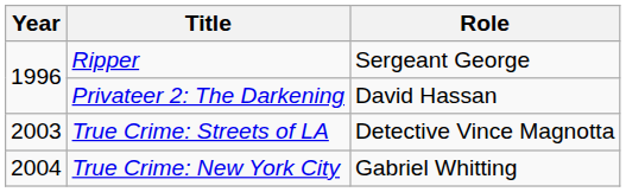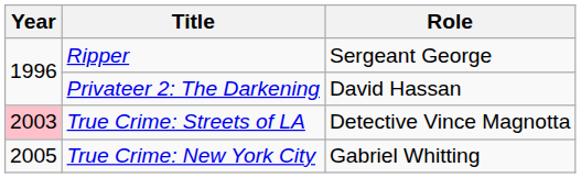True Crime: Streets of LA | Year: no background -> pink background
True Crime: New York City | Year: 2004 -> 2005
